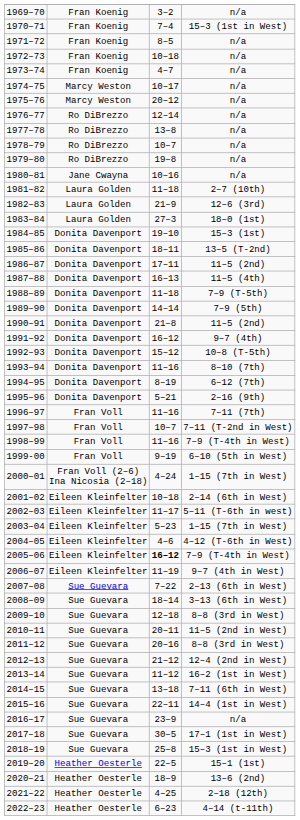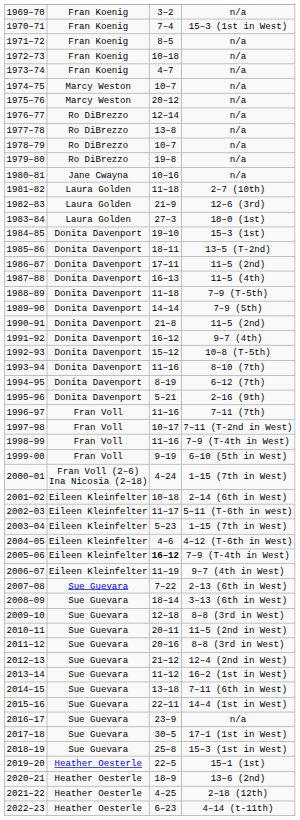1974–75 | column 3: 10–17 -> 10–7
1997–98 | column 3: 10–7 -> 10–17
